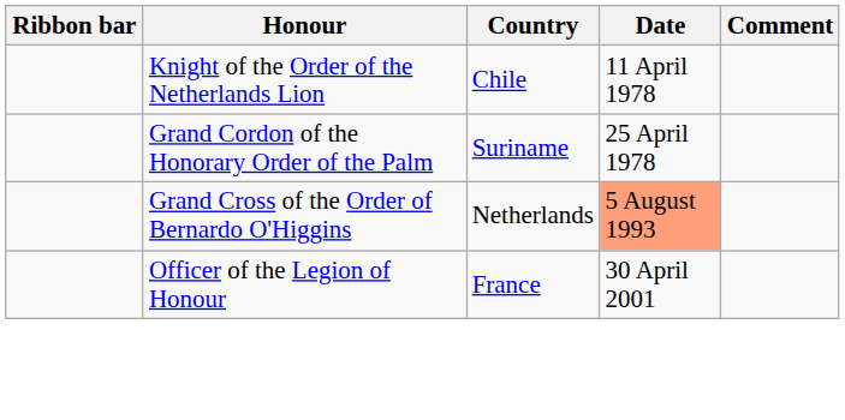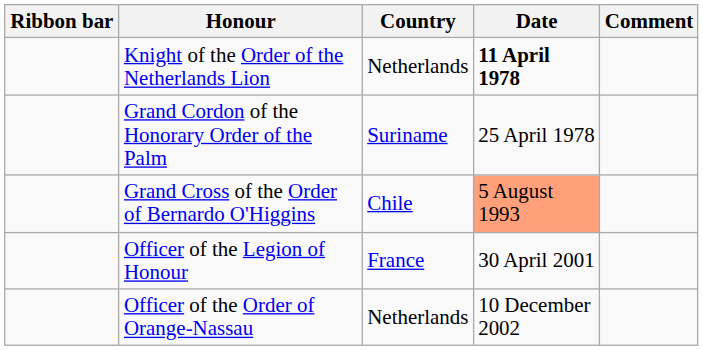Knight of the Order of the Netherlands Lion | Country: Chile -> Netherlands
Knight of the Order of the Netherlands Lion | Date: normal -> bold
Grand Cross of the Order of Bernardo O'Higgins | Country: Netherlands -> Chile
+ row: Officer of the Order of Orange-Nassau | Netherlands | 10 December 2002
